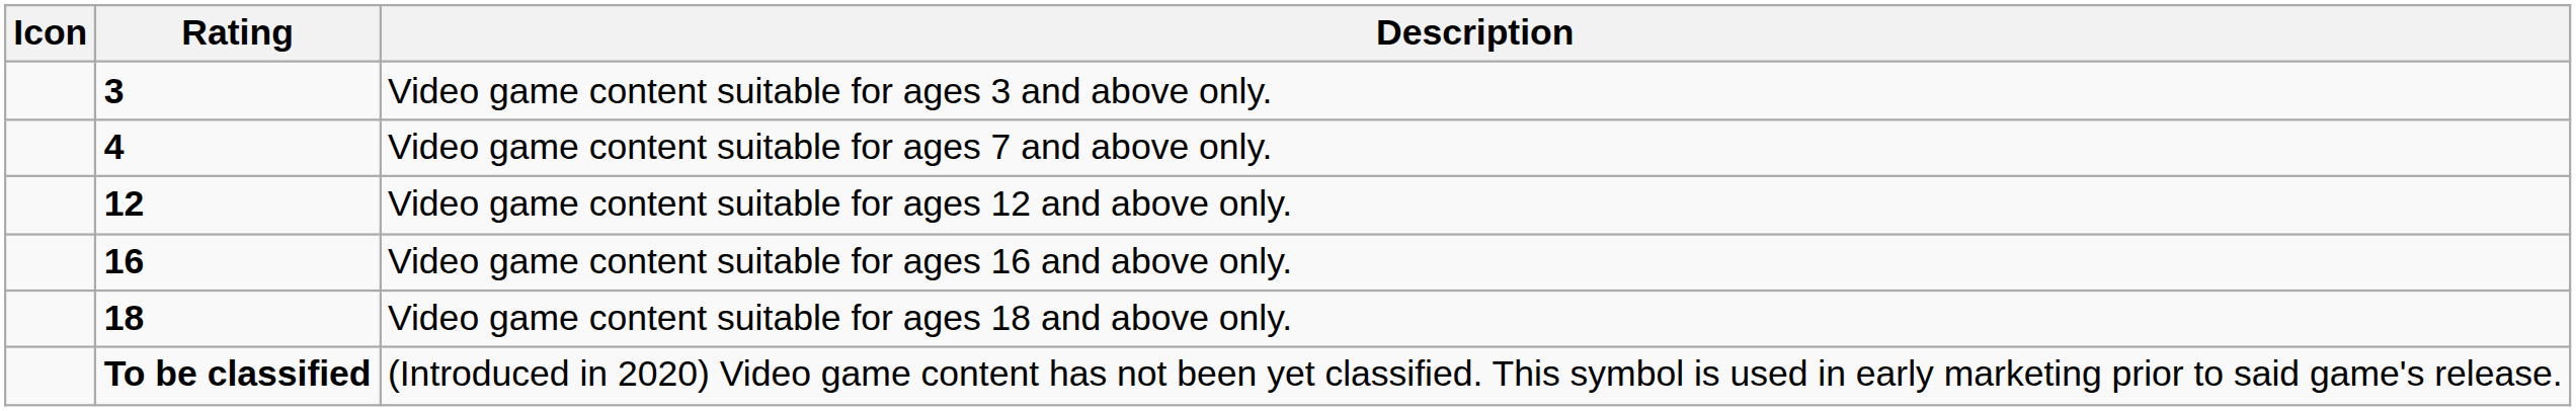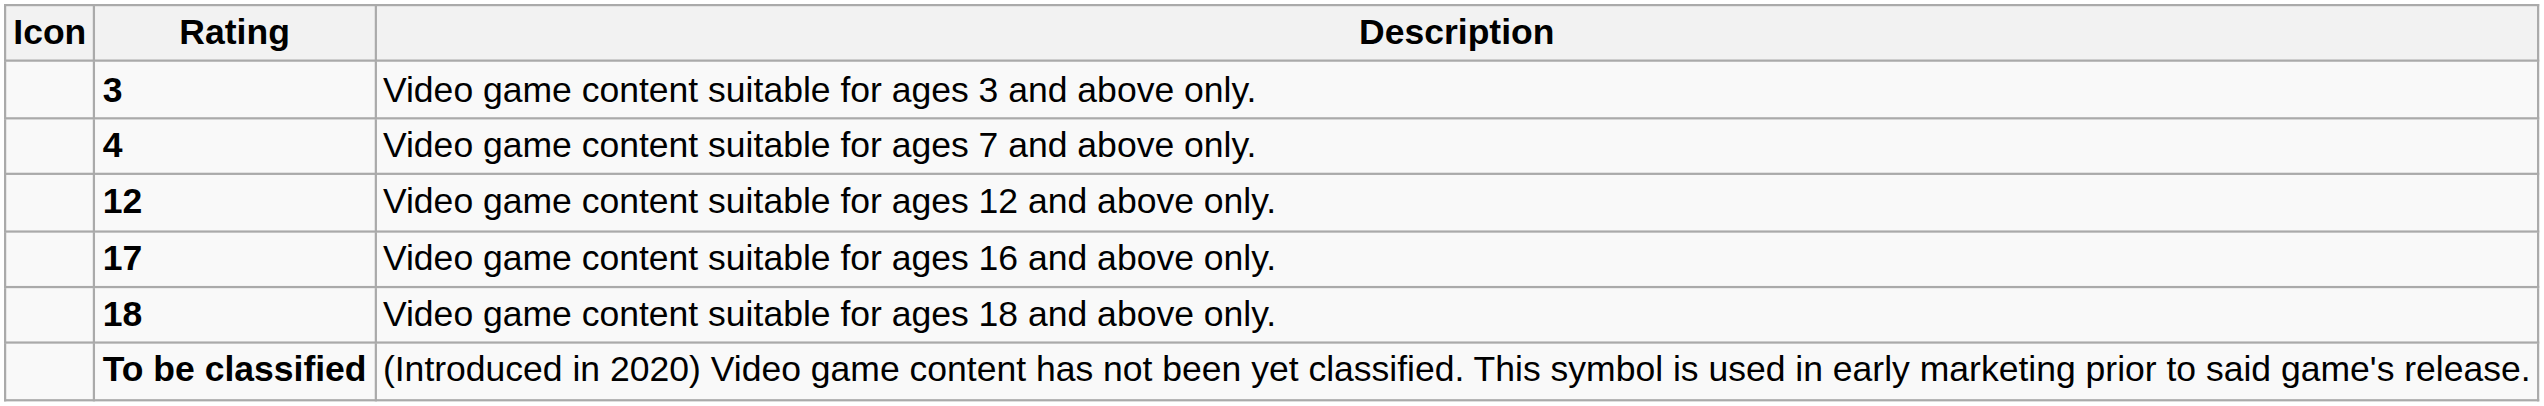Video game content suitable for ages 16 and above only. | Rating: 16 -> 17
